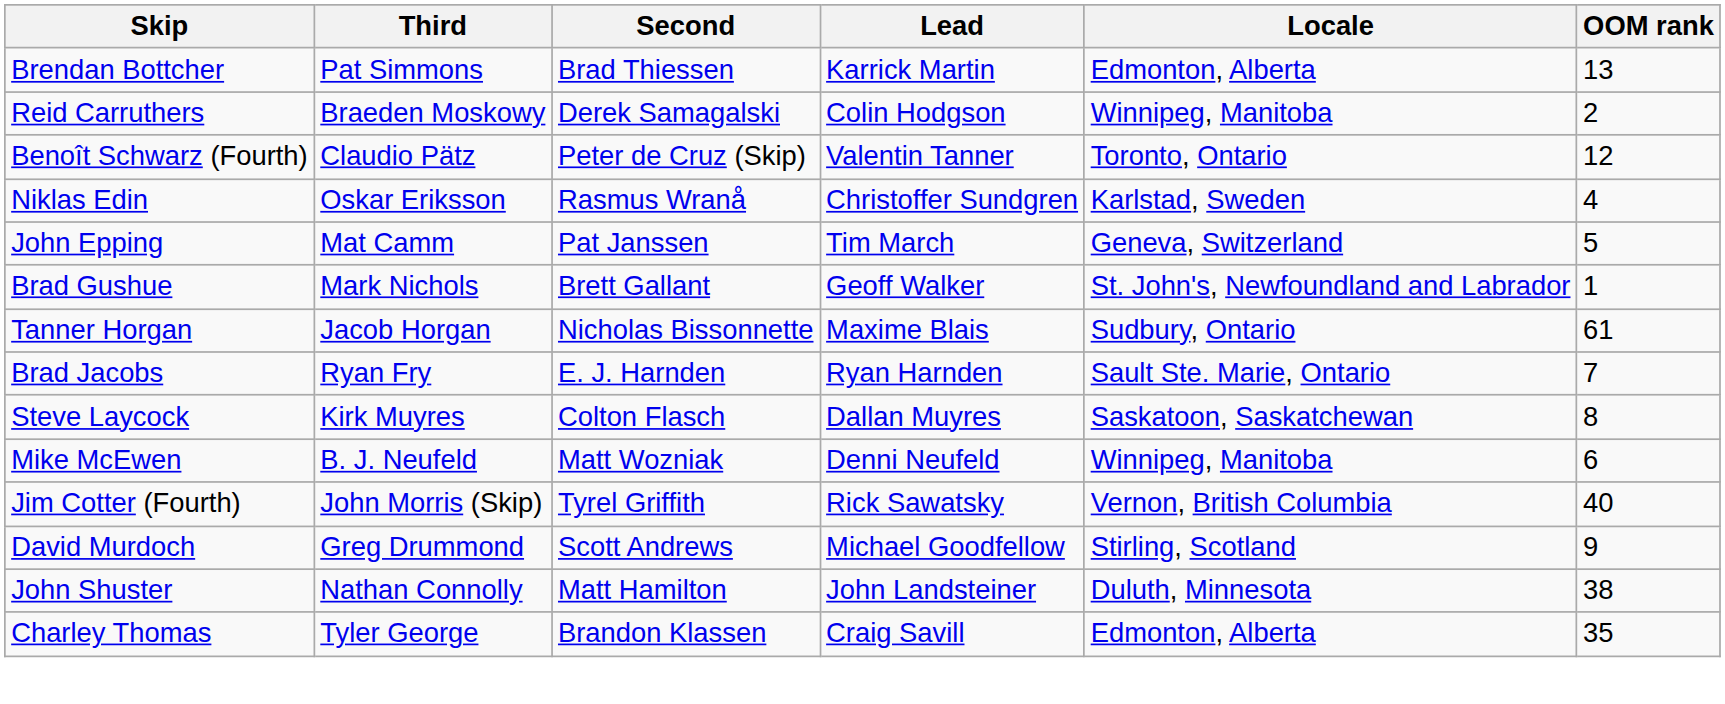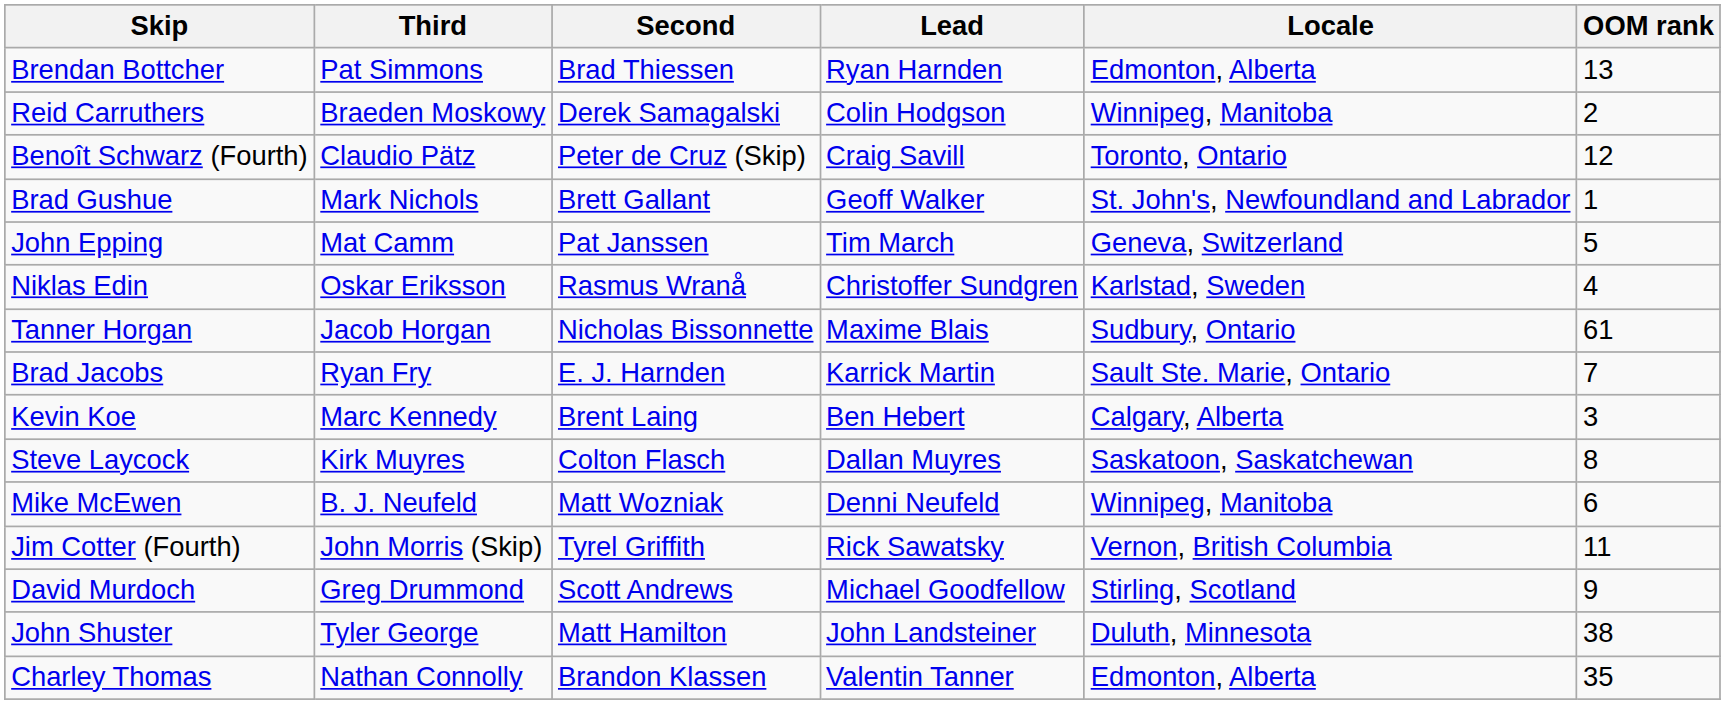Brendan Bottcher | Lead: Karrick Martin -> Ryan Harnden
Benoît Schwarz (Fourth) | Lead: Valentin Tanner -> Craig Savill
rows swapped: Niklas Edin <-> Brad Gushue
Brad Jacobs | Lead: Ryan Harnden -> Karrick Martin
+ row: Kevin Koe | Marc Kennedy | Brent Laing | Ben Hebert | Calgary, Alberta | 3
Jim Cotter (Fourth) | OOM rank: 40 -> 11
John Shuster | Third: Nathan Connolly -> Tyler George
Charley Thomas | Third: Tyler George -> Nathan Connolly
Charley Thomas | Lead: Craig Savill -> Valentin Tanner
